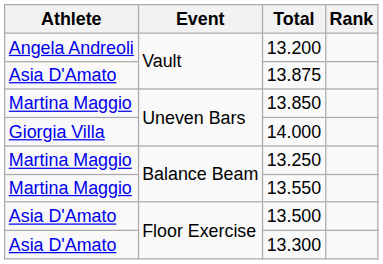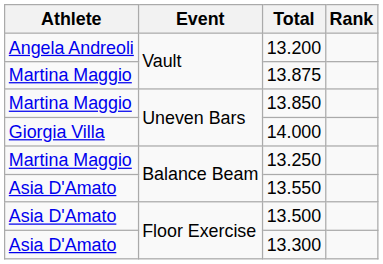13.875 | Athlete: Asia D'Amato -> Martina Maggio
13.550 | Athlete: Martina Maggio -> Asia D'Amato
